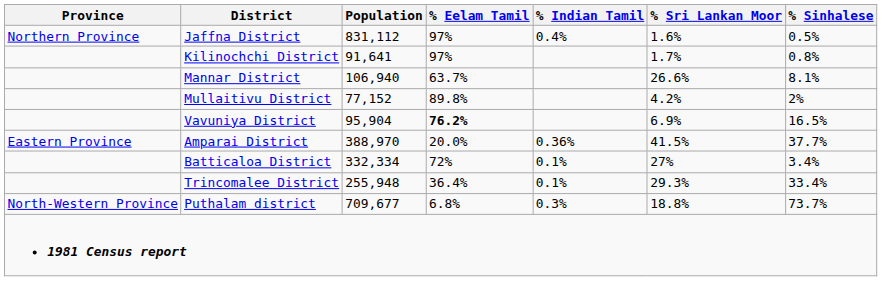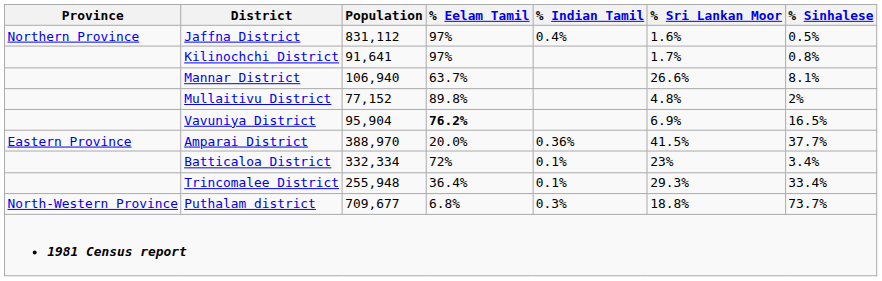Mullaitivu District | % Sri Lankan Moor: 4.2% -> 4.8%
Batticaloa District | % Sri Lankan Moor: 27% -> 23%
